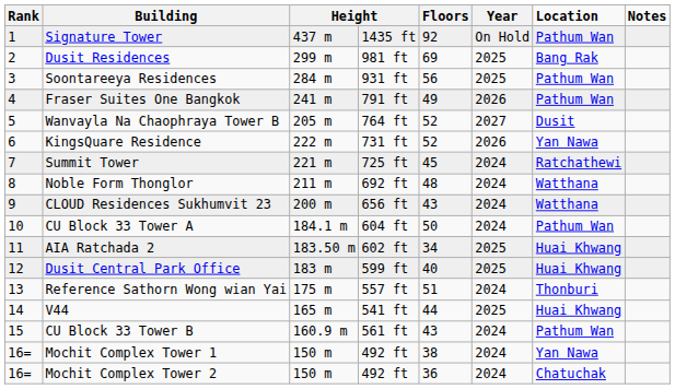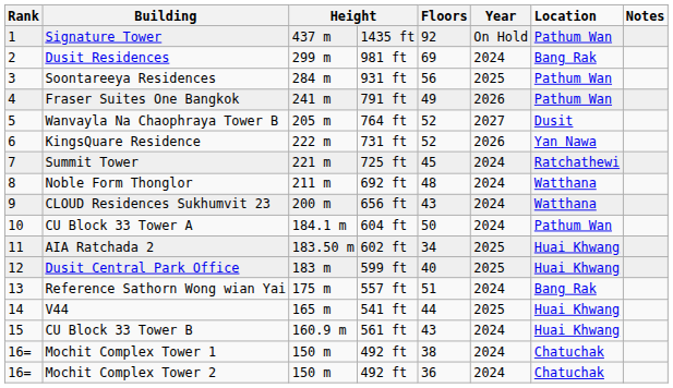Dusit Residences | Year: 2025 -> 2024
Reference Sathorn Wong wian Yai | Location: Thonburi -> Bang Rak
CU Block 33 Tower B | Location: Pathum Wan -> Huai Khwang
Mochit Complex Tower 1 | Location: Yan Nawa -> Chatuchak
